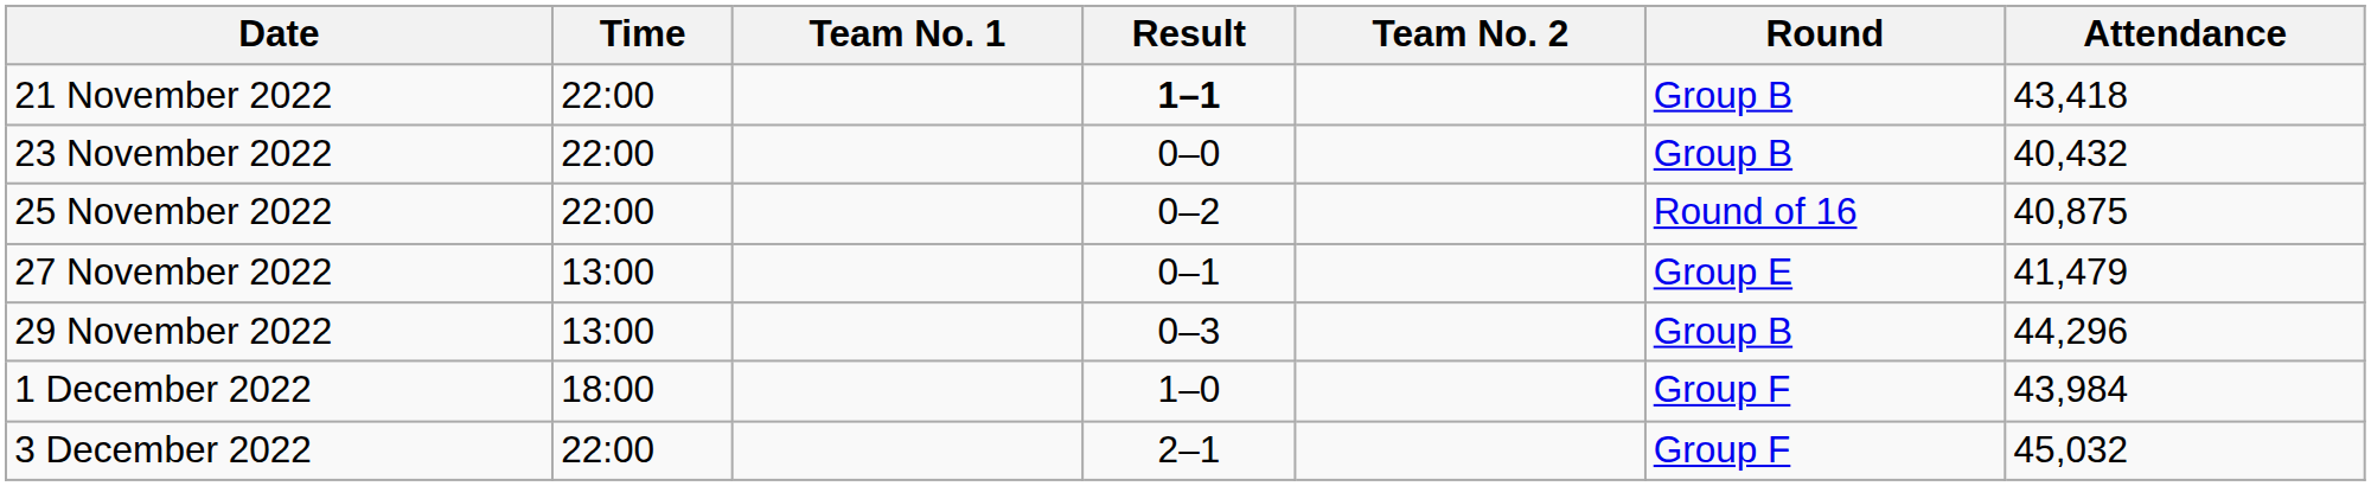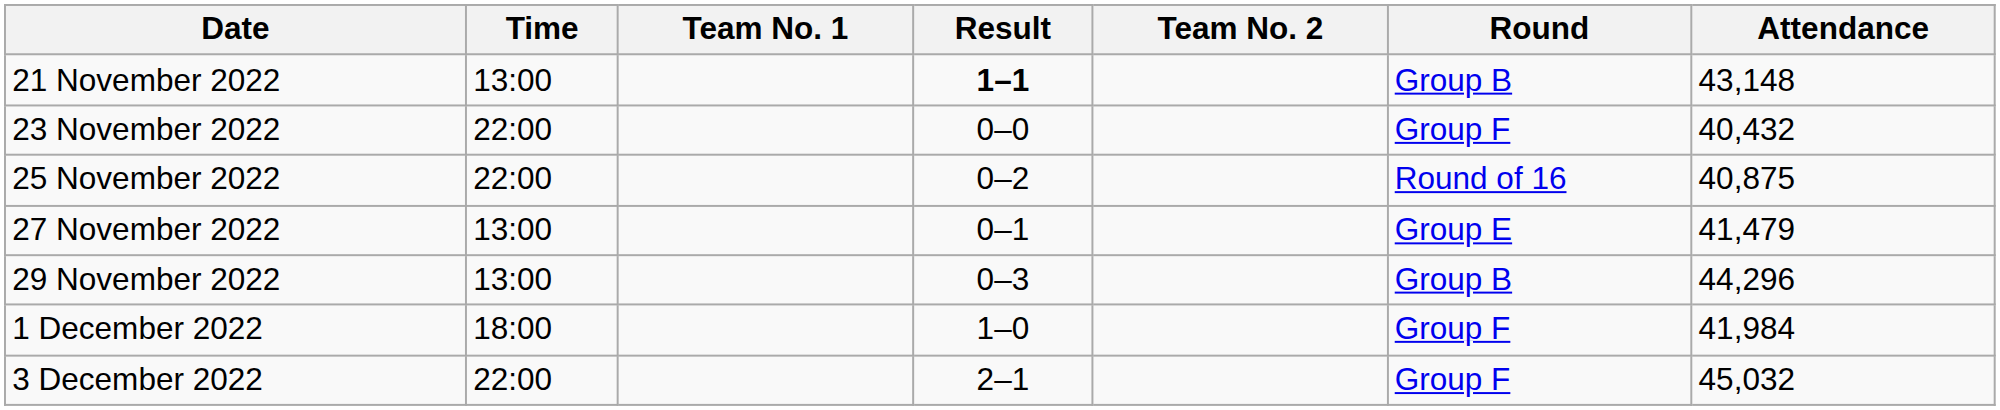21 November 2022 | Time: 22:00 -> 13:00
21 November 2022 | Attendance: 43,418 -> 43,148
23 November 2022 | Round: Group B -> Group F
1 December 2022 | Attendance: 43,984 -> 41,984
